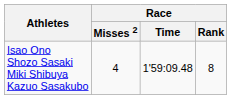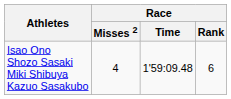Isao Ono Shozo Sasaki Miki Shibuya Kazuo Sasakubo | Race / Rank: 8 -> 6
